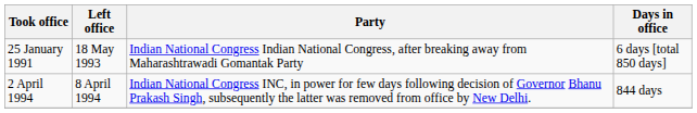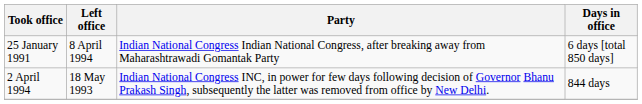25 January 1991 | Left office: 18 May 1993 -> 8 April 1994
2 April 1994 | Left office: 8 April 1994 -> 18 May 1993
